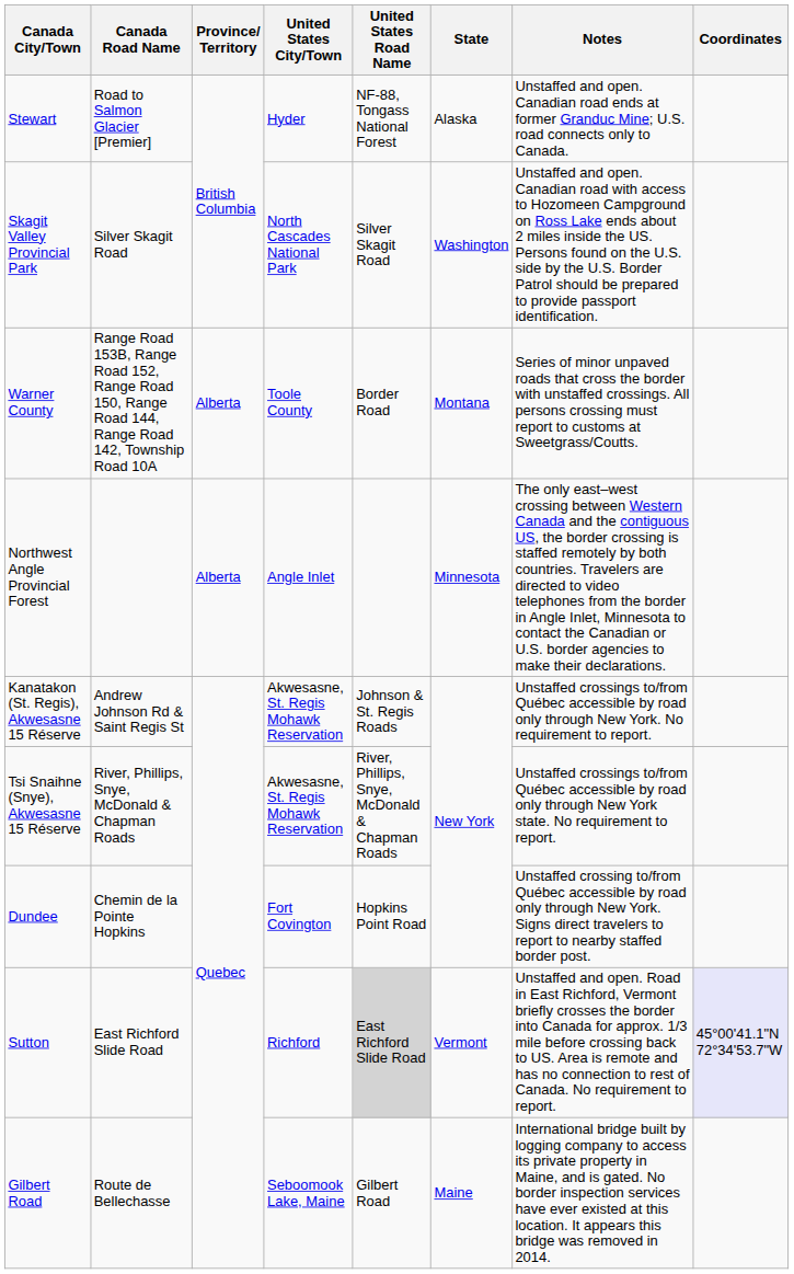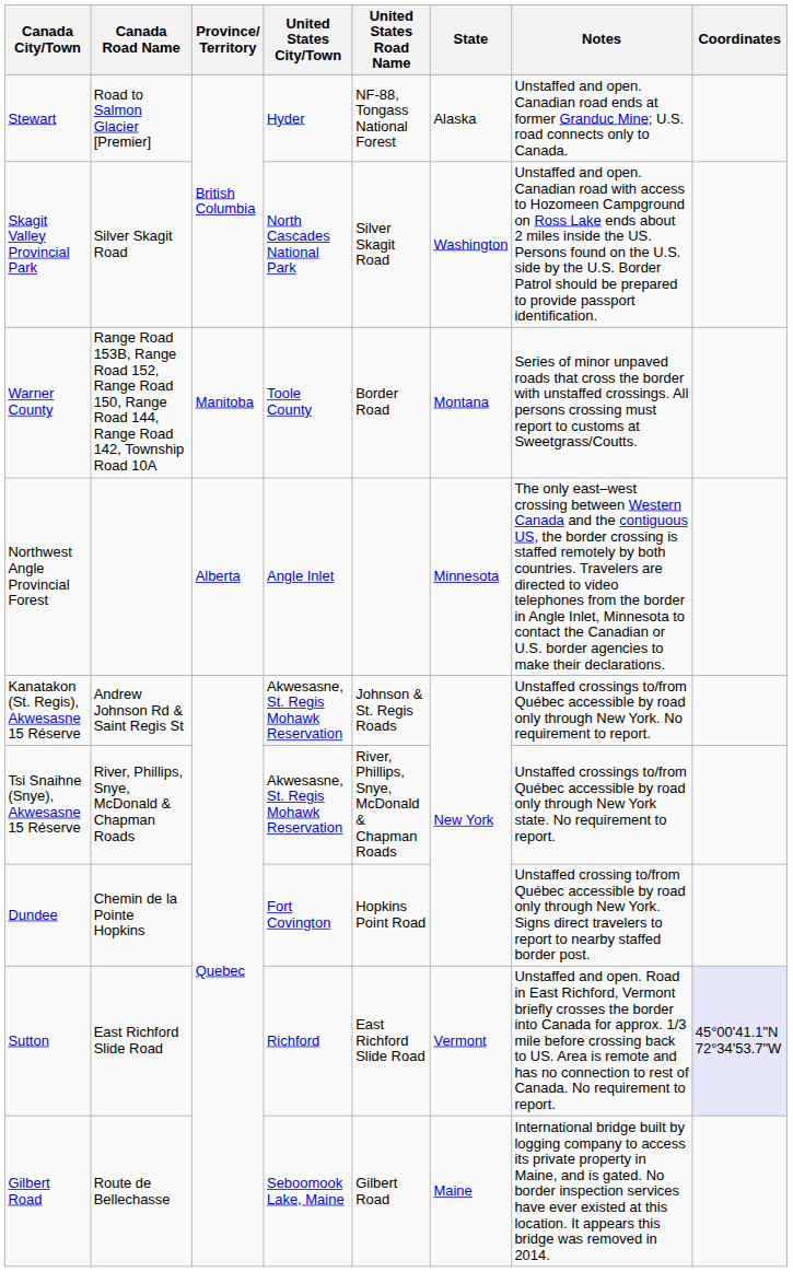Warner County | Province/ Territory: Alberta -> Manitoba
Sutton | United States Road Name: lightgrey background -> no background
